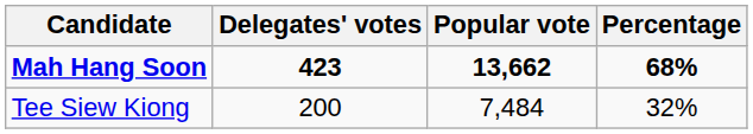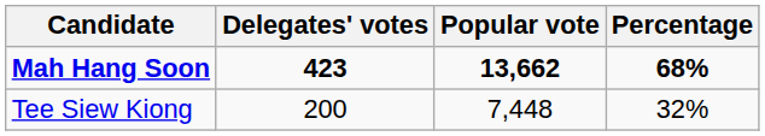Tee Siew Kiong | Popular vote: 7,484 -> 7,448
